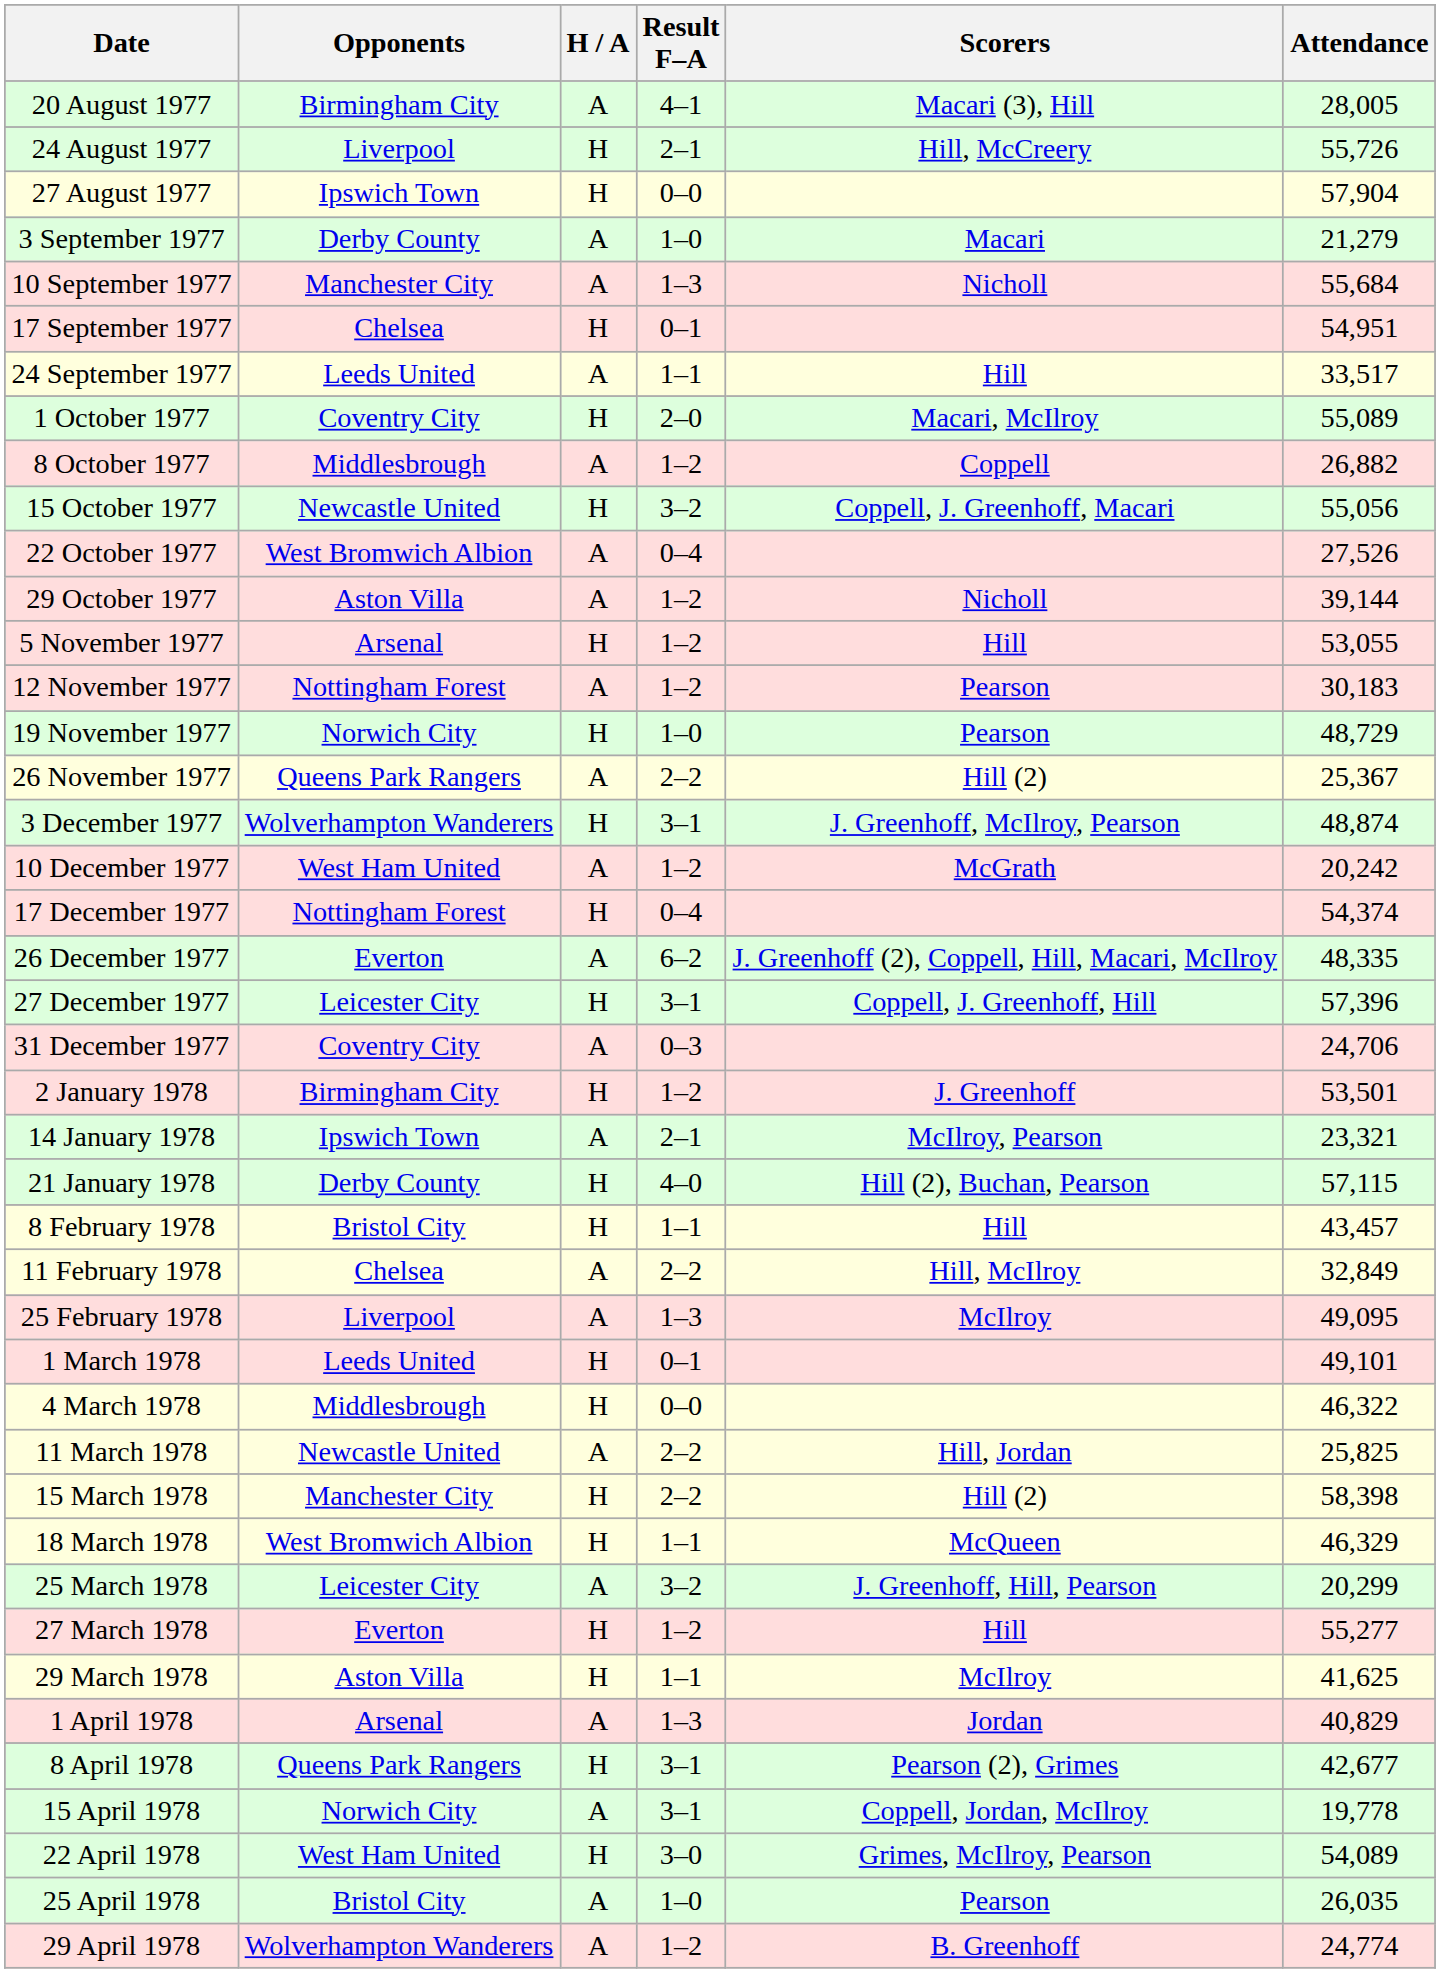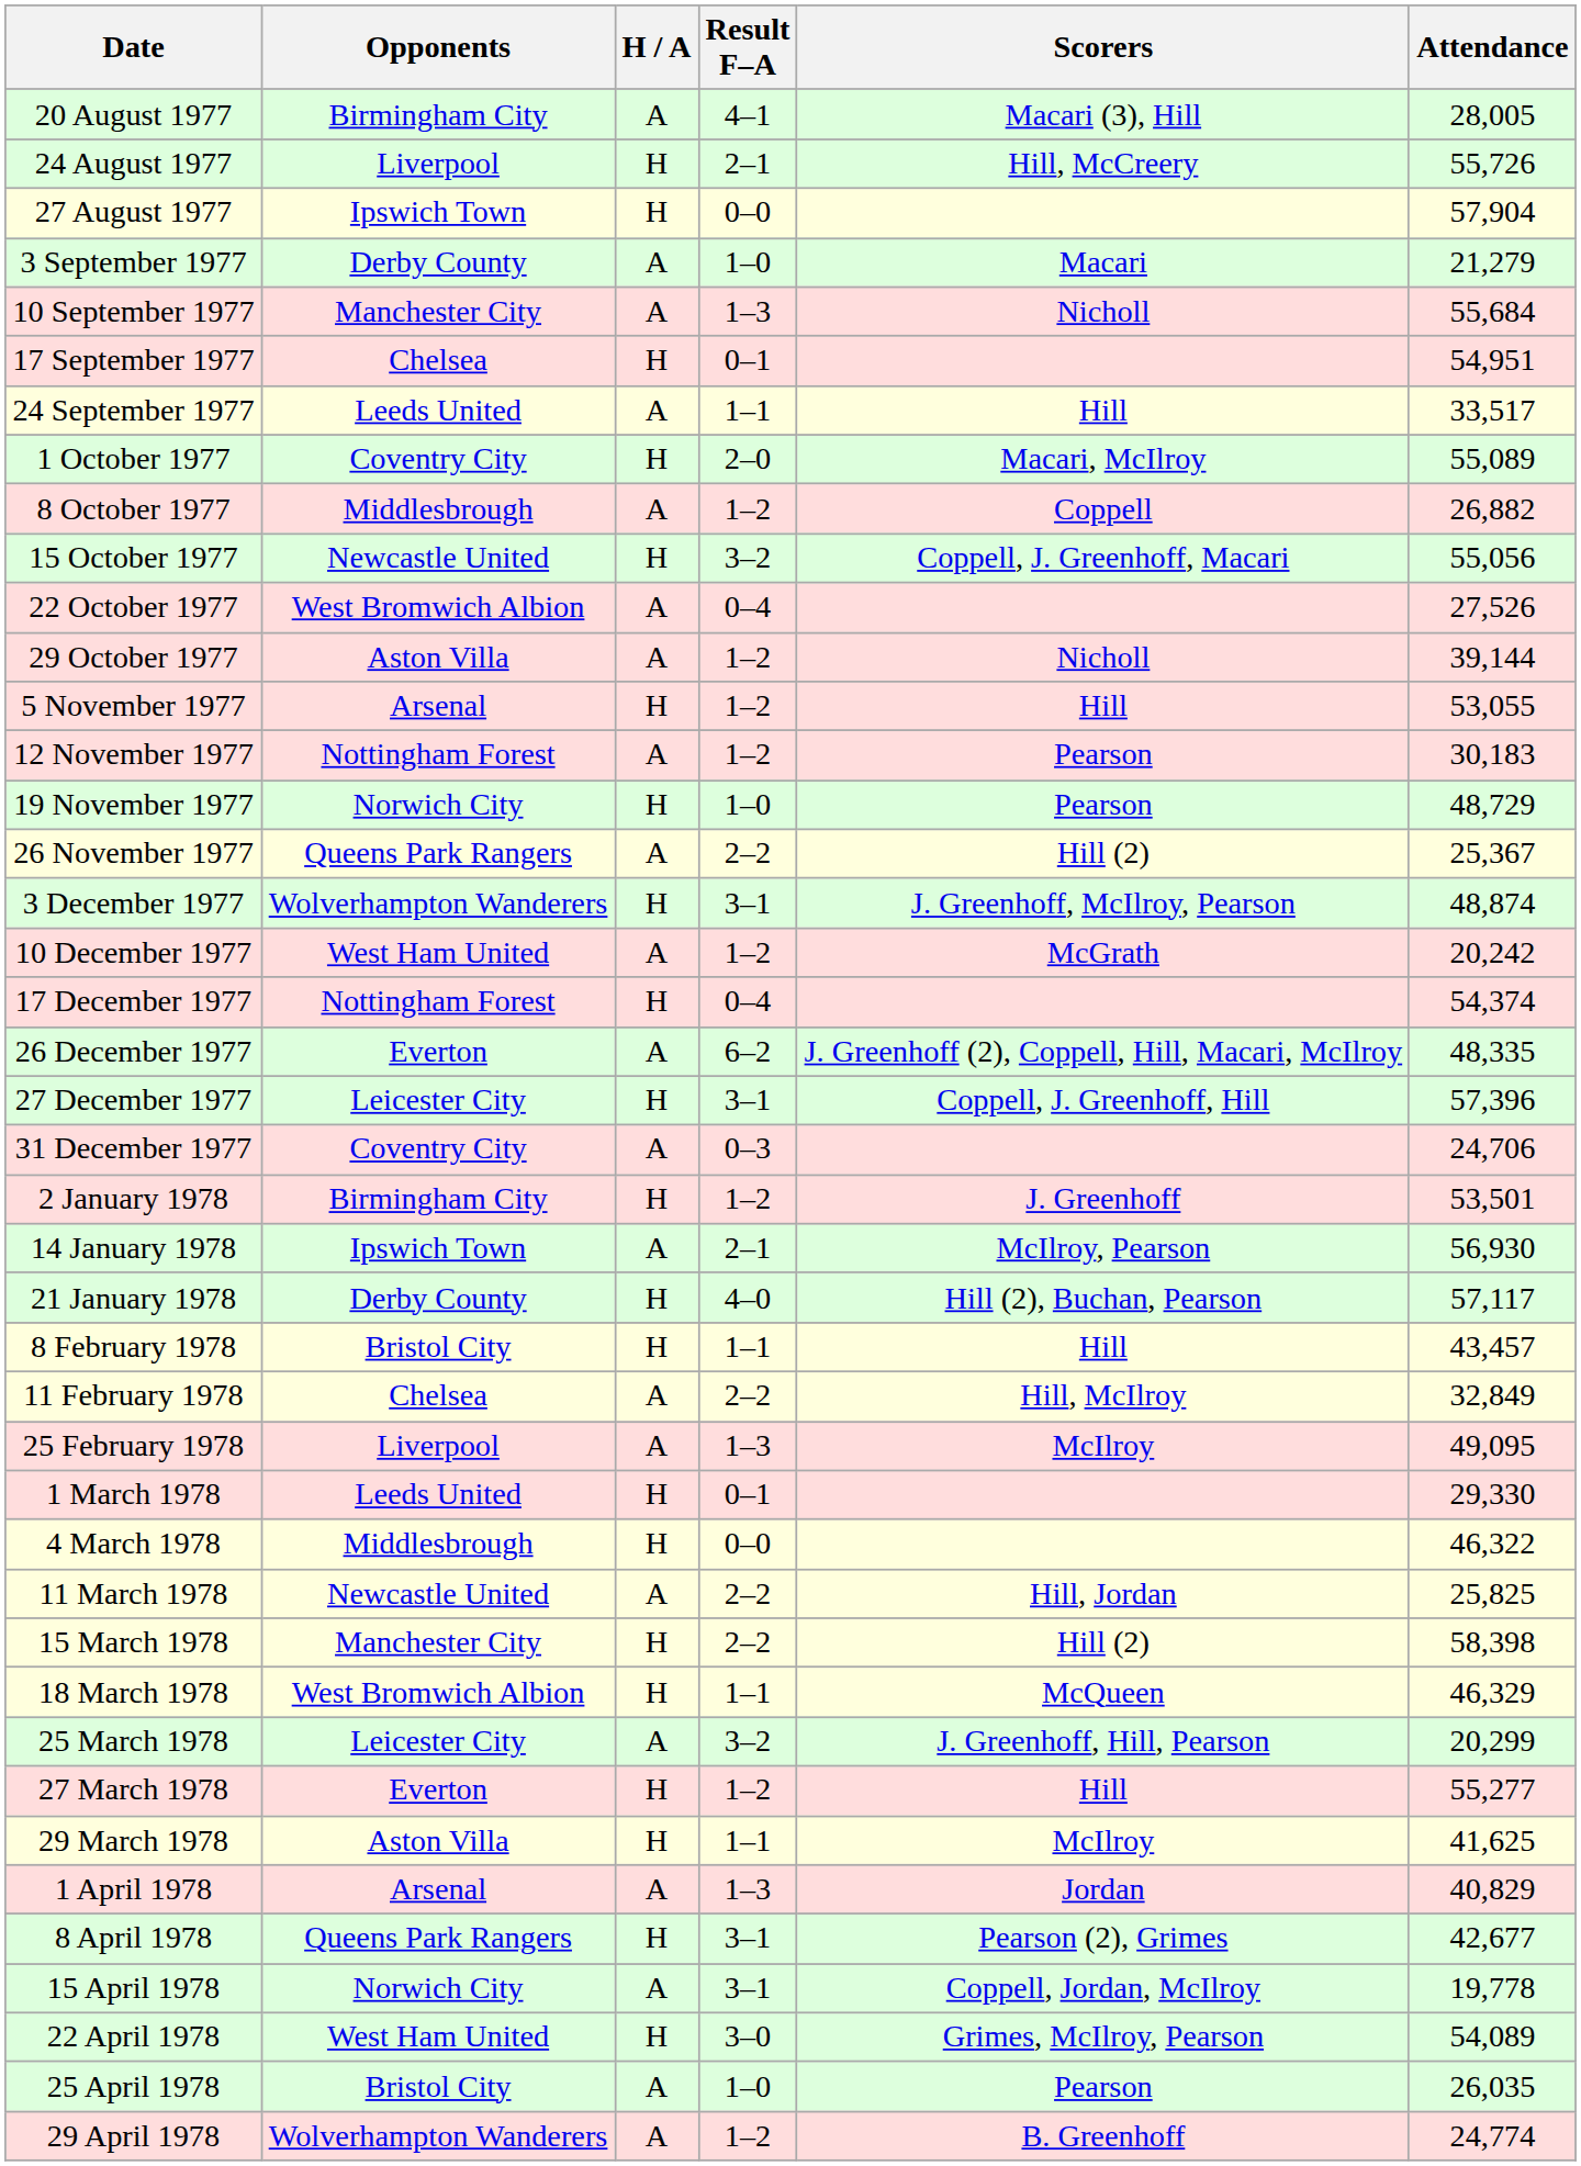14 January 1978 | Attendance: 23,321 -> 56,930
21 January 1978 | Attendance: 57,115 -> 57,117
1 March 1978 | Attendance: 49,101 -> 29,330
